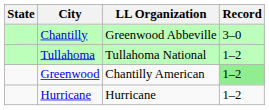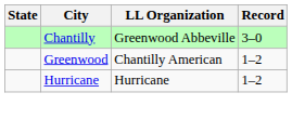- row: Tullahoma | Tullahoma National | 1–2
Greenwood | Record: lightgreen background -> no background
